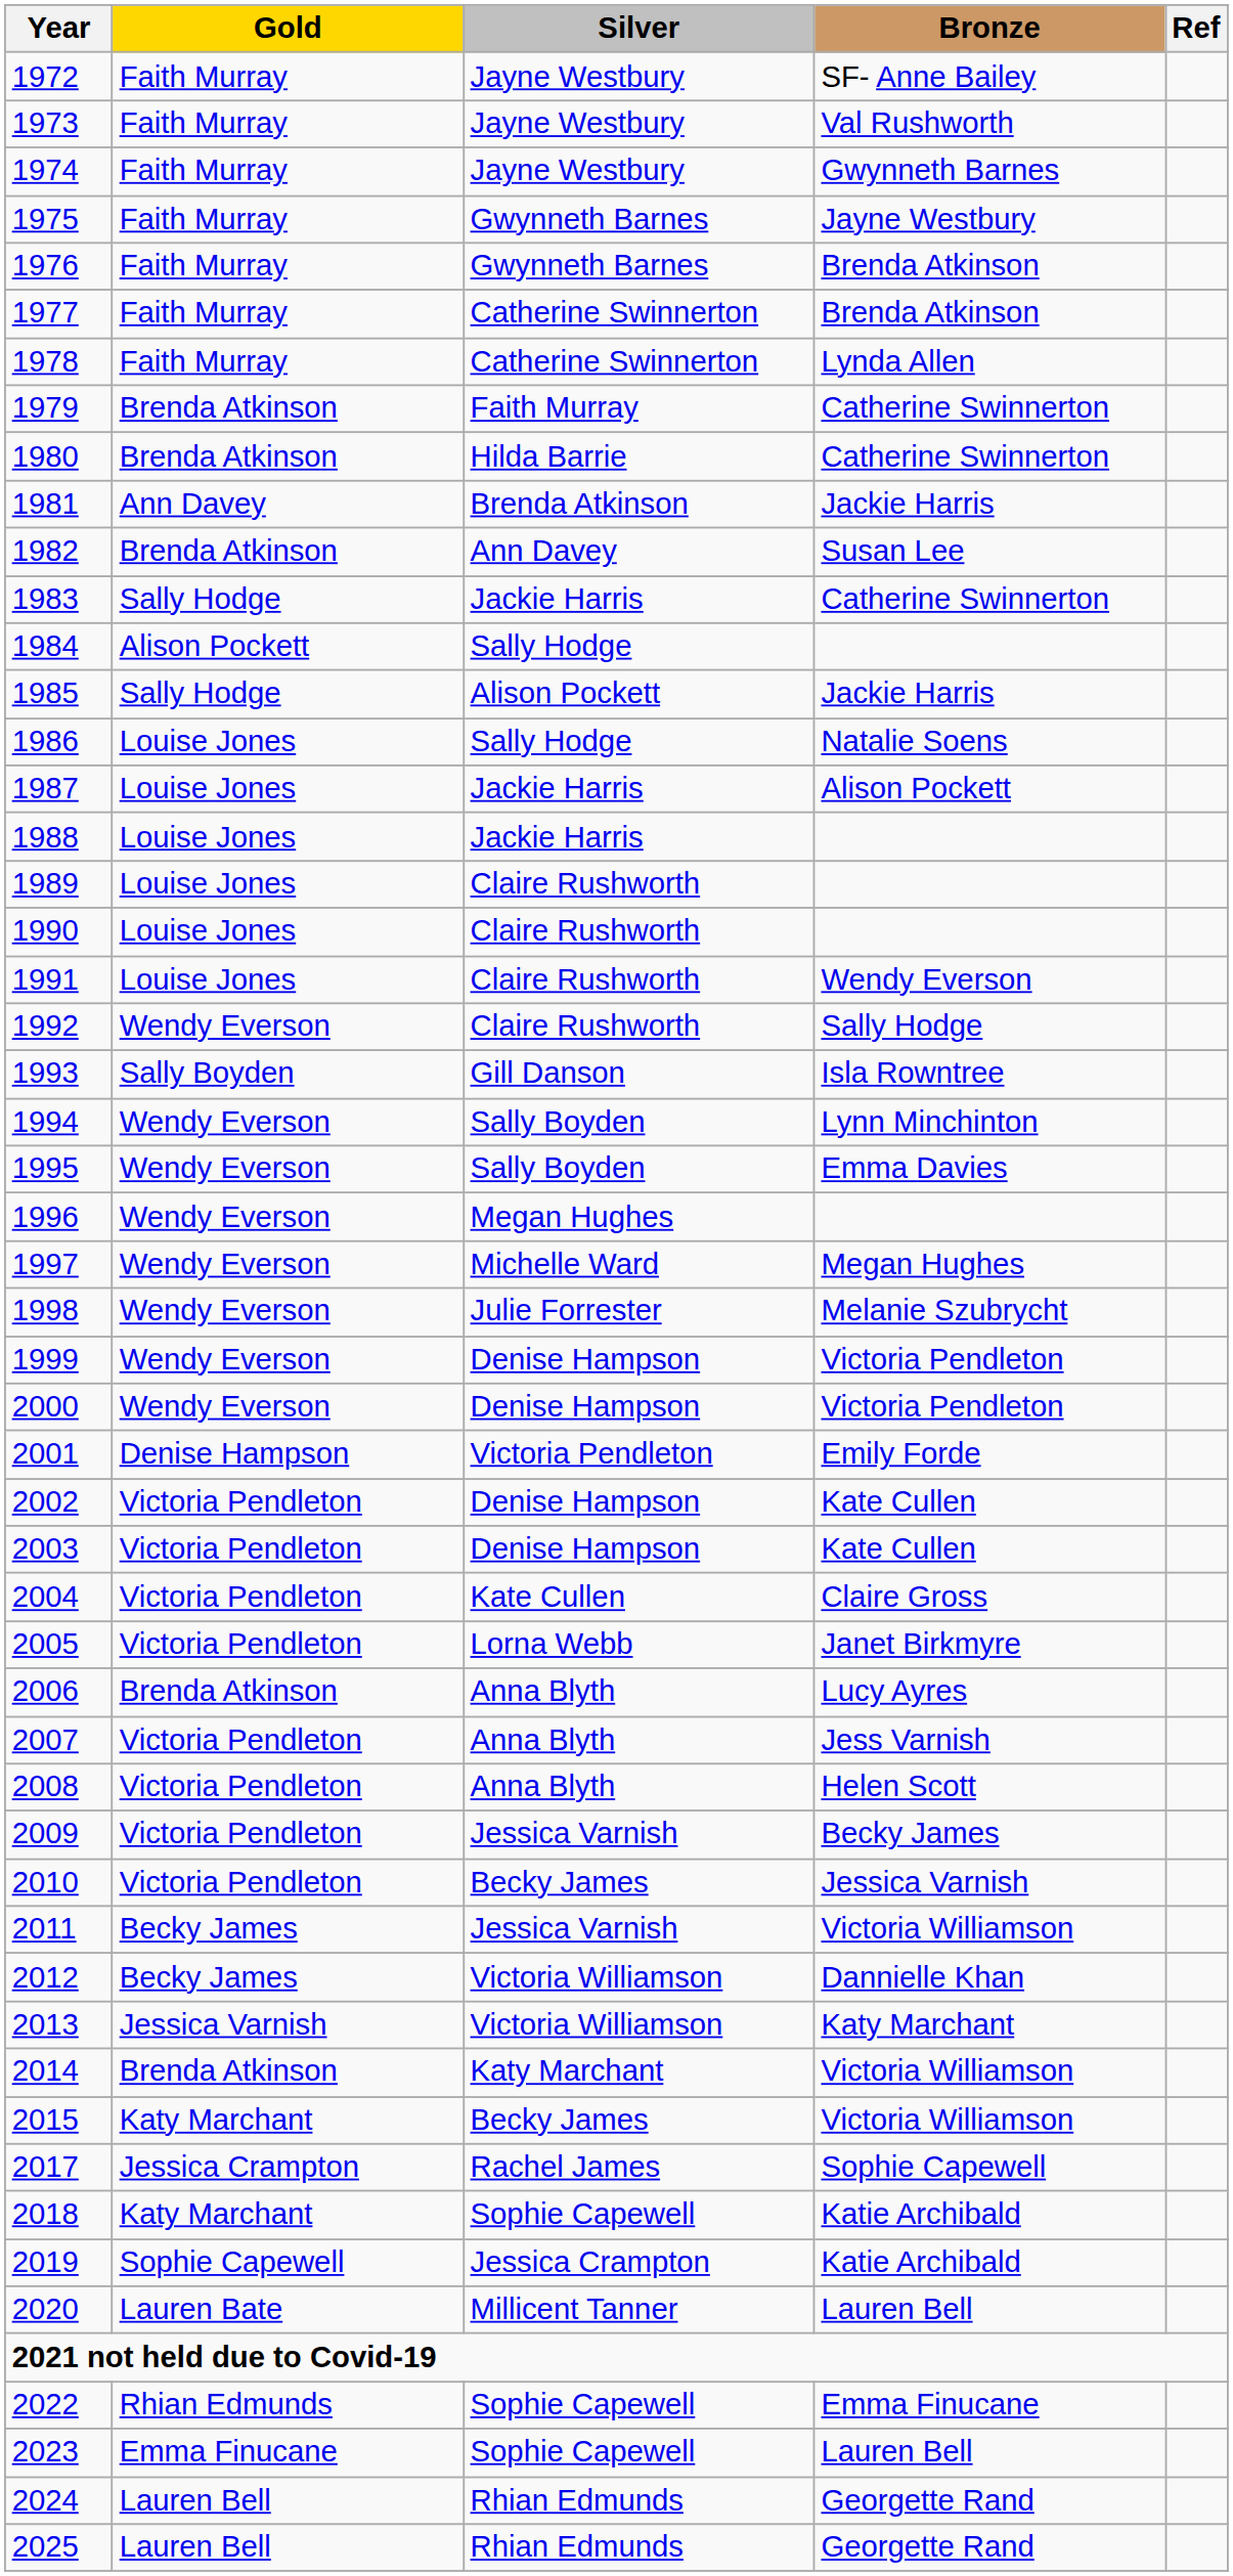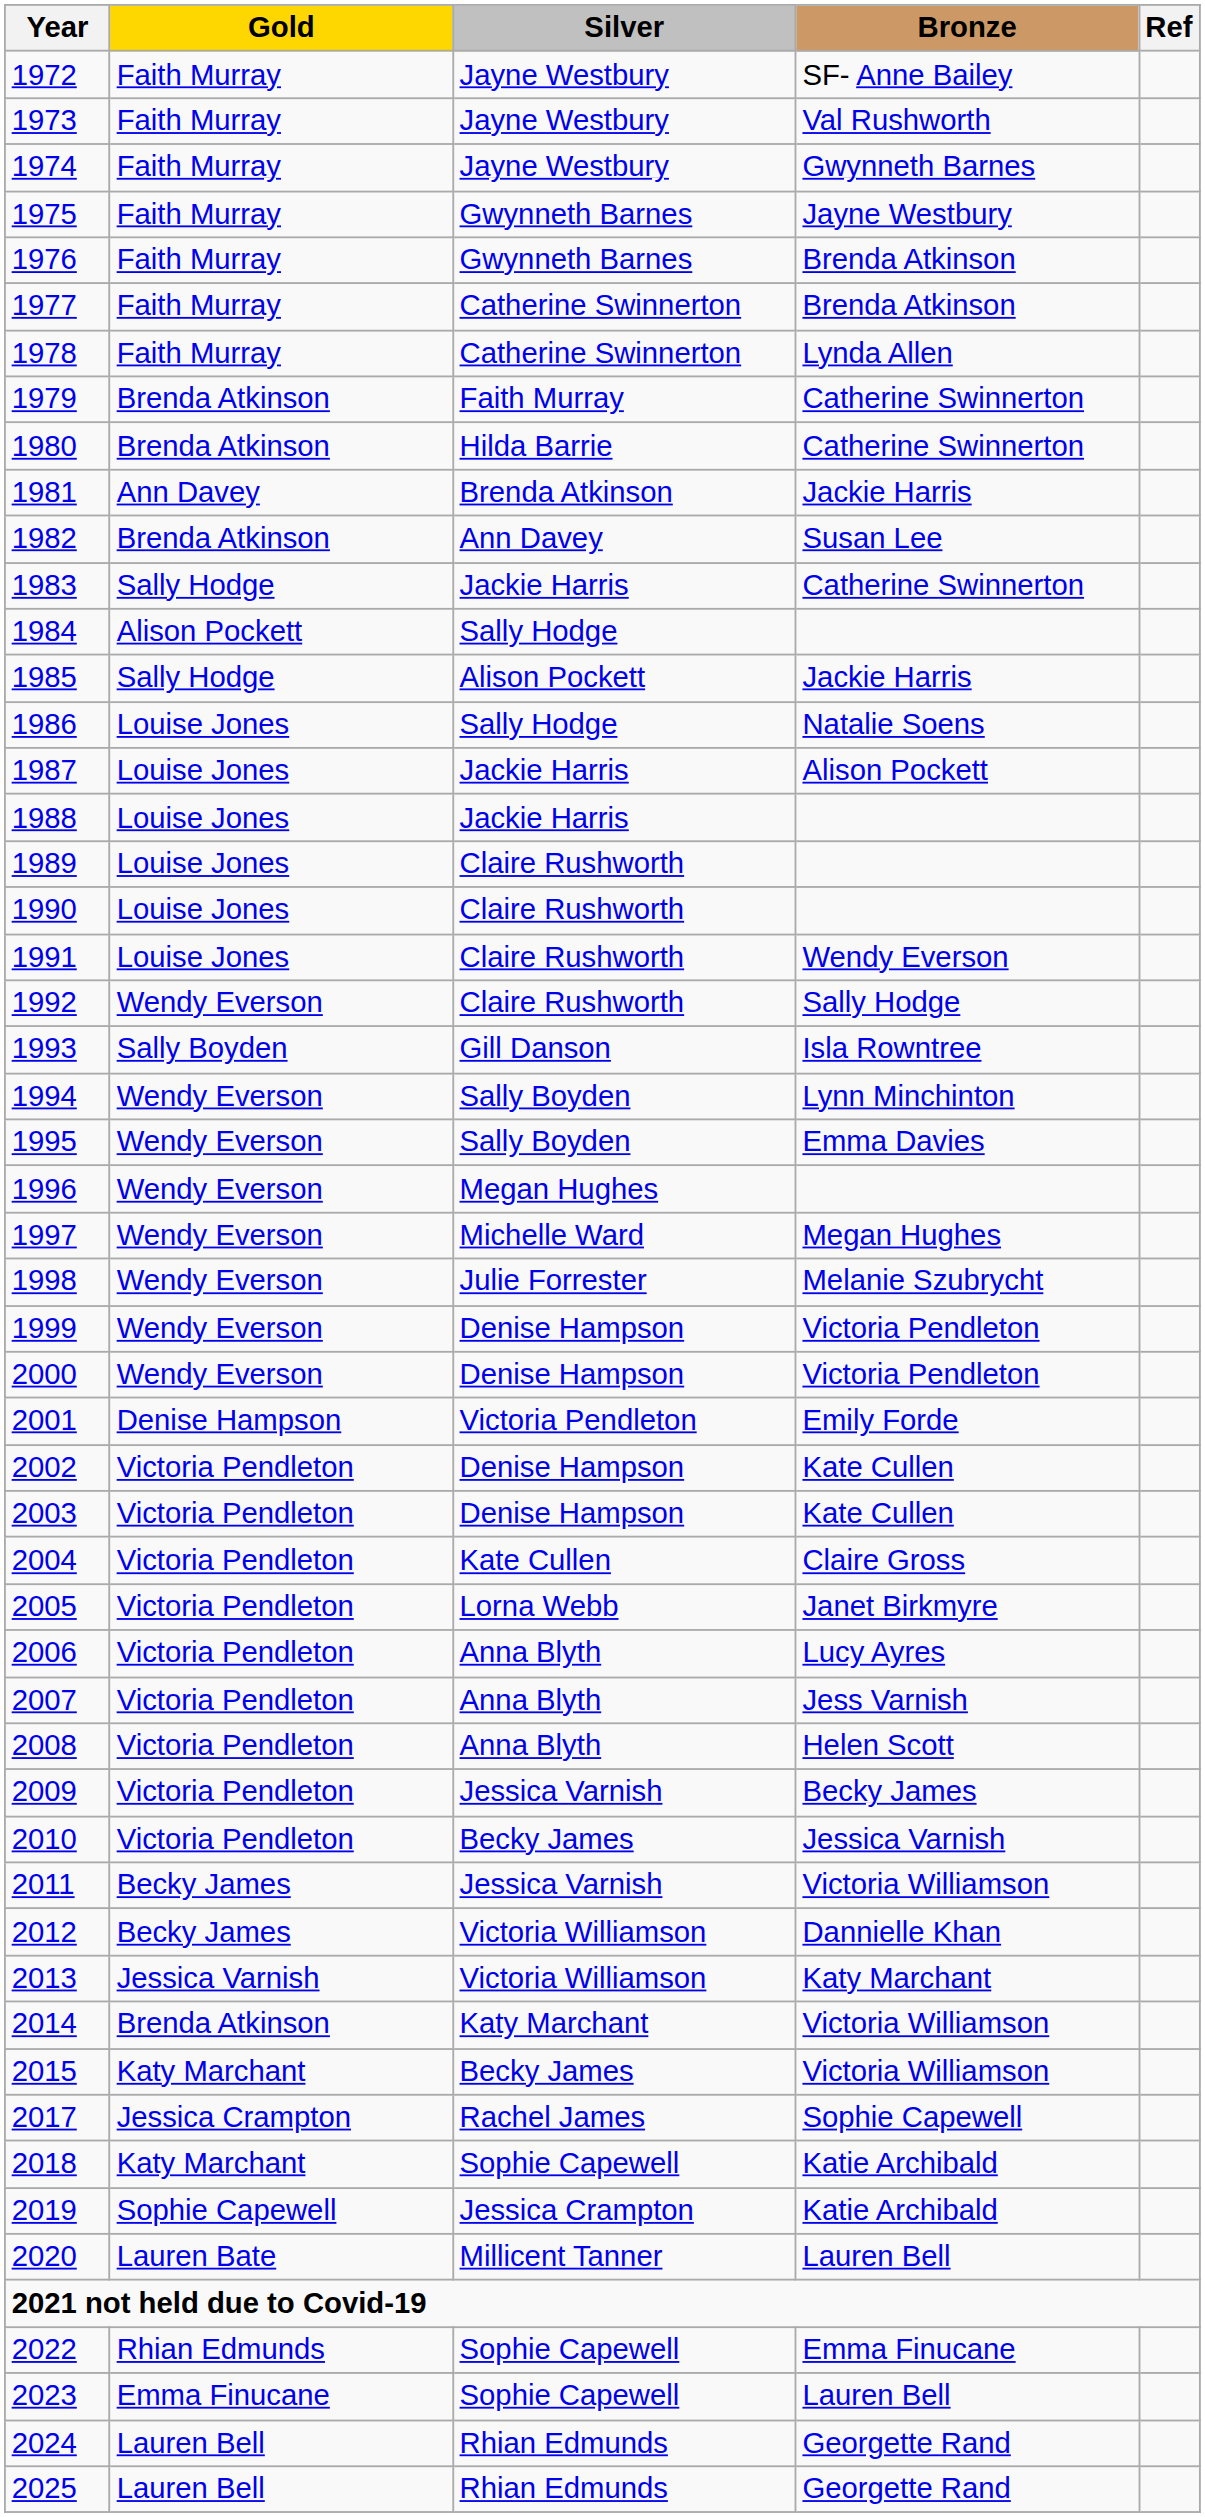2006 | Gold: Brenda Atkinson -> Victoria Pendleton
